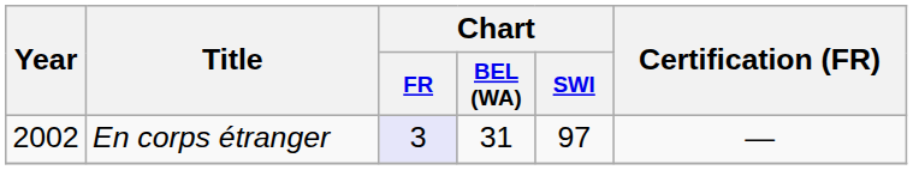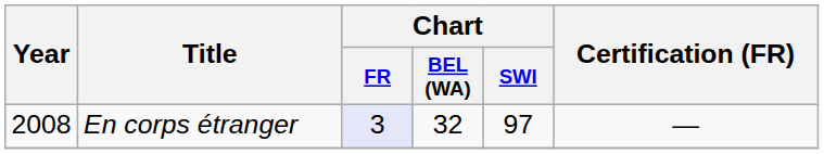En corps étranger | Year: 2002 -> 2008
En corps étranger | Chart / BEL (WA): 31 -> 32
